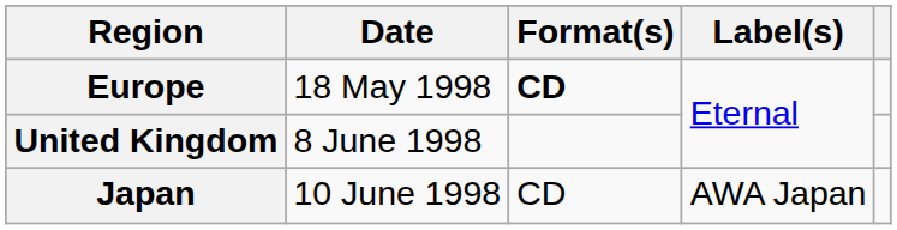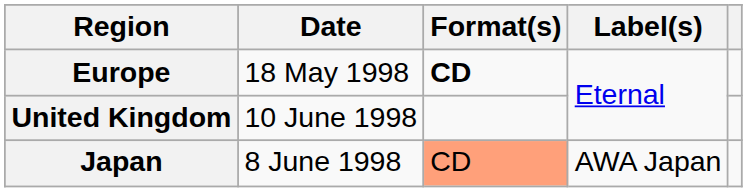United Kingdom | Date: 8 June 1998 -> 10 June 1998
Japan | Date: 10 June 1998 -> 8 June 1998
Japan | Format(s): no background -> lightsalmon background
